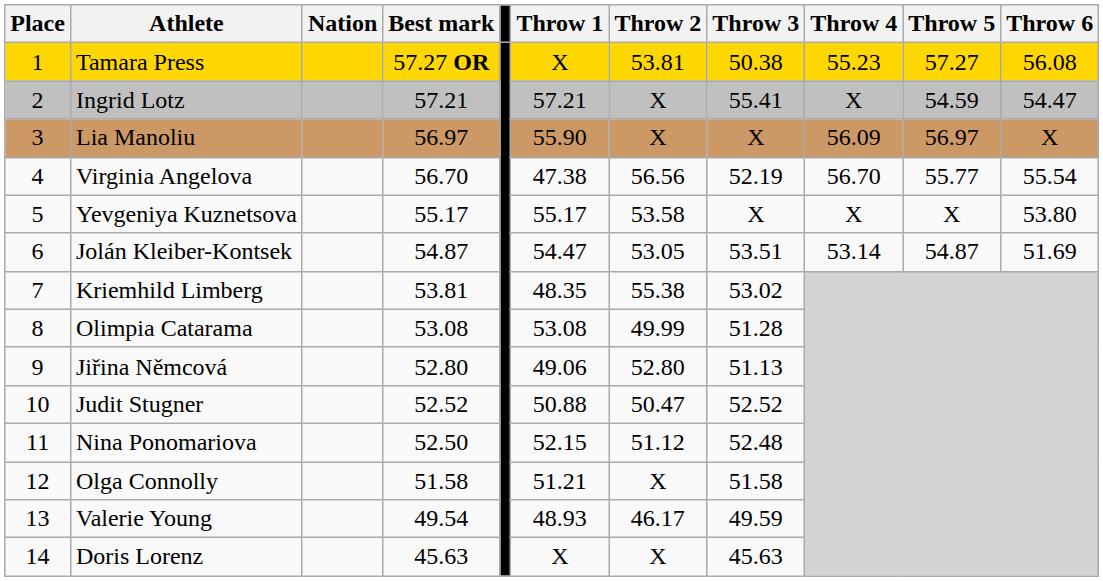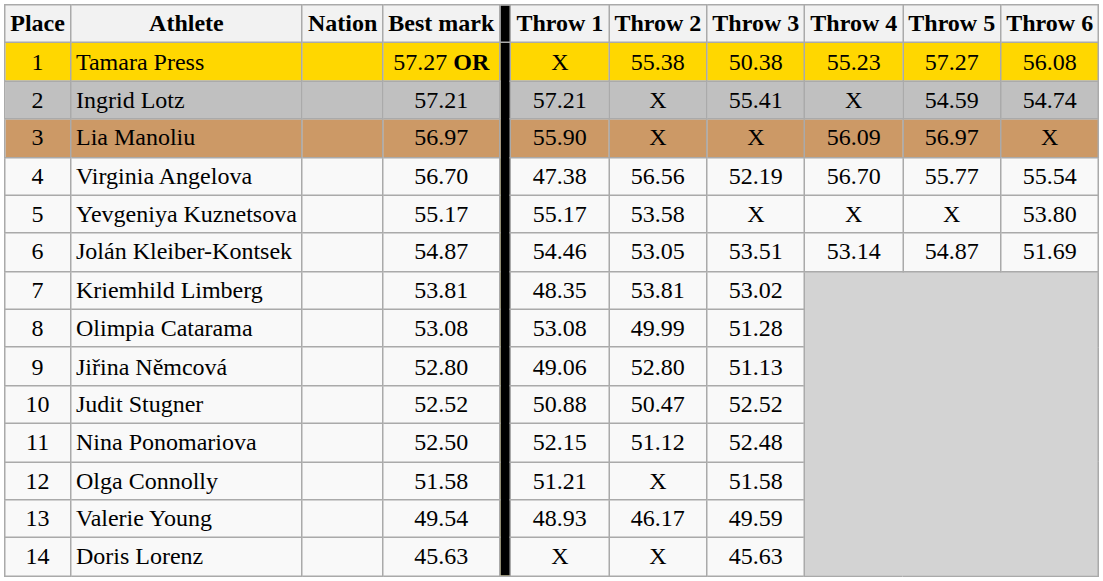Tamara Press | Throw 2: 53.81 -> 55.38
Ingrid Lotz | Throw 6: 54.47 -> 54.74
Jolán Kleiber-Kontsek | Throw 1: 54.47 -> 54.46
Kriemhild Limberg | Throw 2: 55.38 -> 53.81
